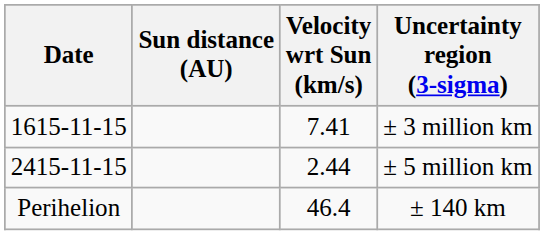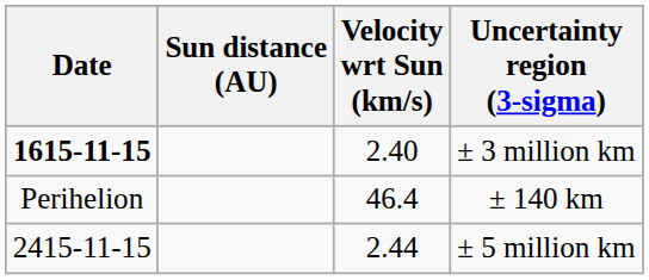± 3 million km | Date: normal -> bold
± 3 million km | Velocity wrt Sun (km/s): 7.41 -> 2.40
rows swapped: ± 140 km <-> ± 5 million km
